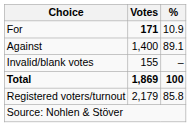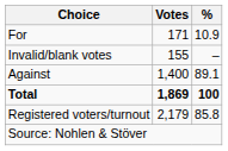For | Votes: bold -> normal
rows swapped: Against <-> Invalid/blank votes
